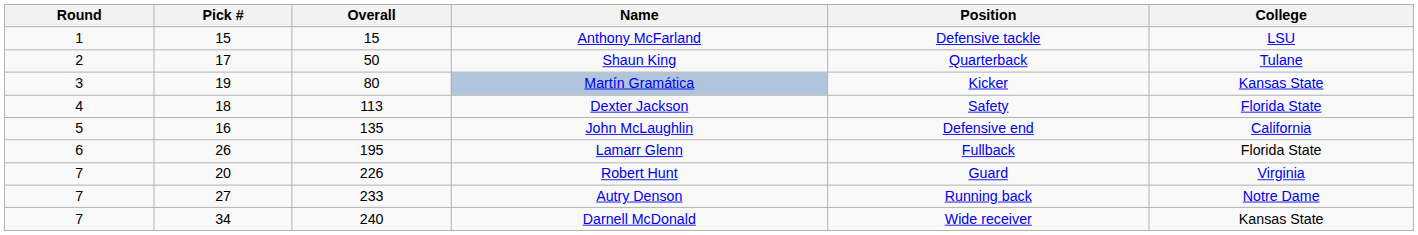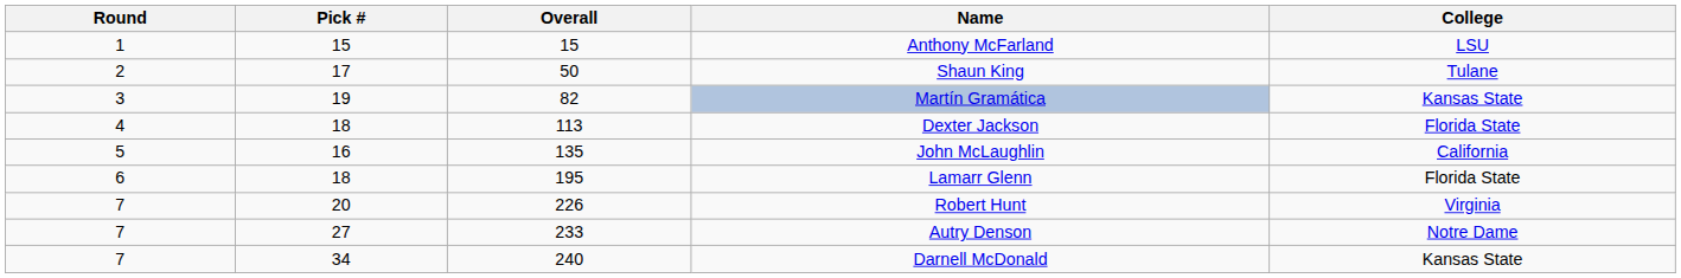- column: Position | Defensive tackle | Quarterback | Kicker | Safety | Defensive end | Fullback | Guard | Running back | Wide receiver
Martín Gramática | Overall: 80 -> 82
Lamarr Glenn | Pick #: 26 -> 18
